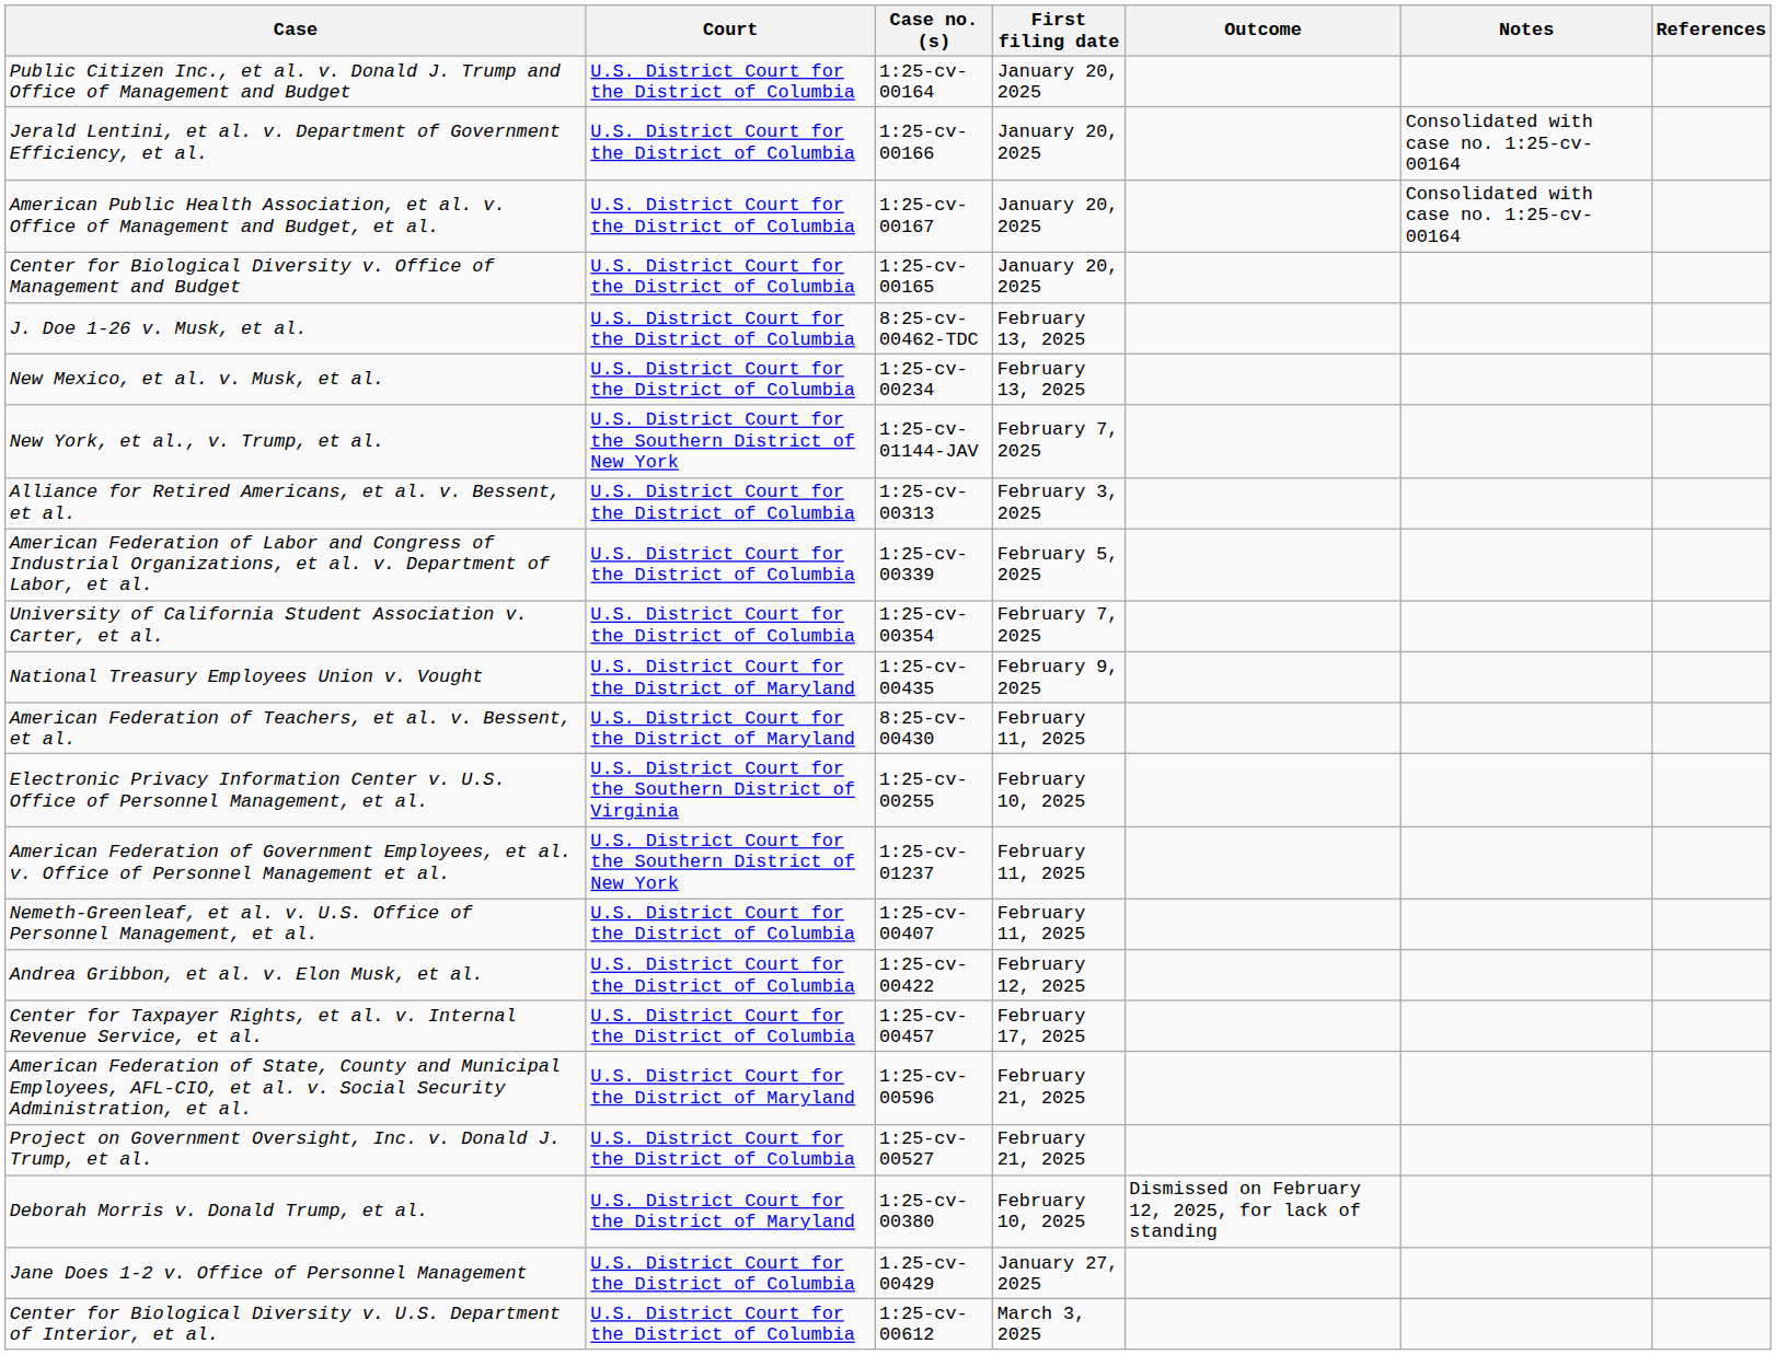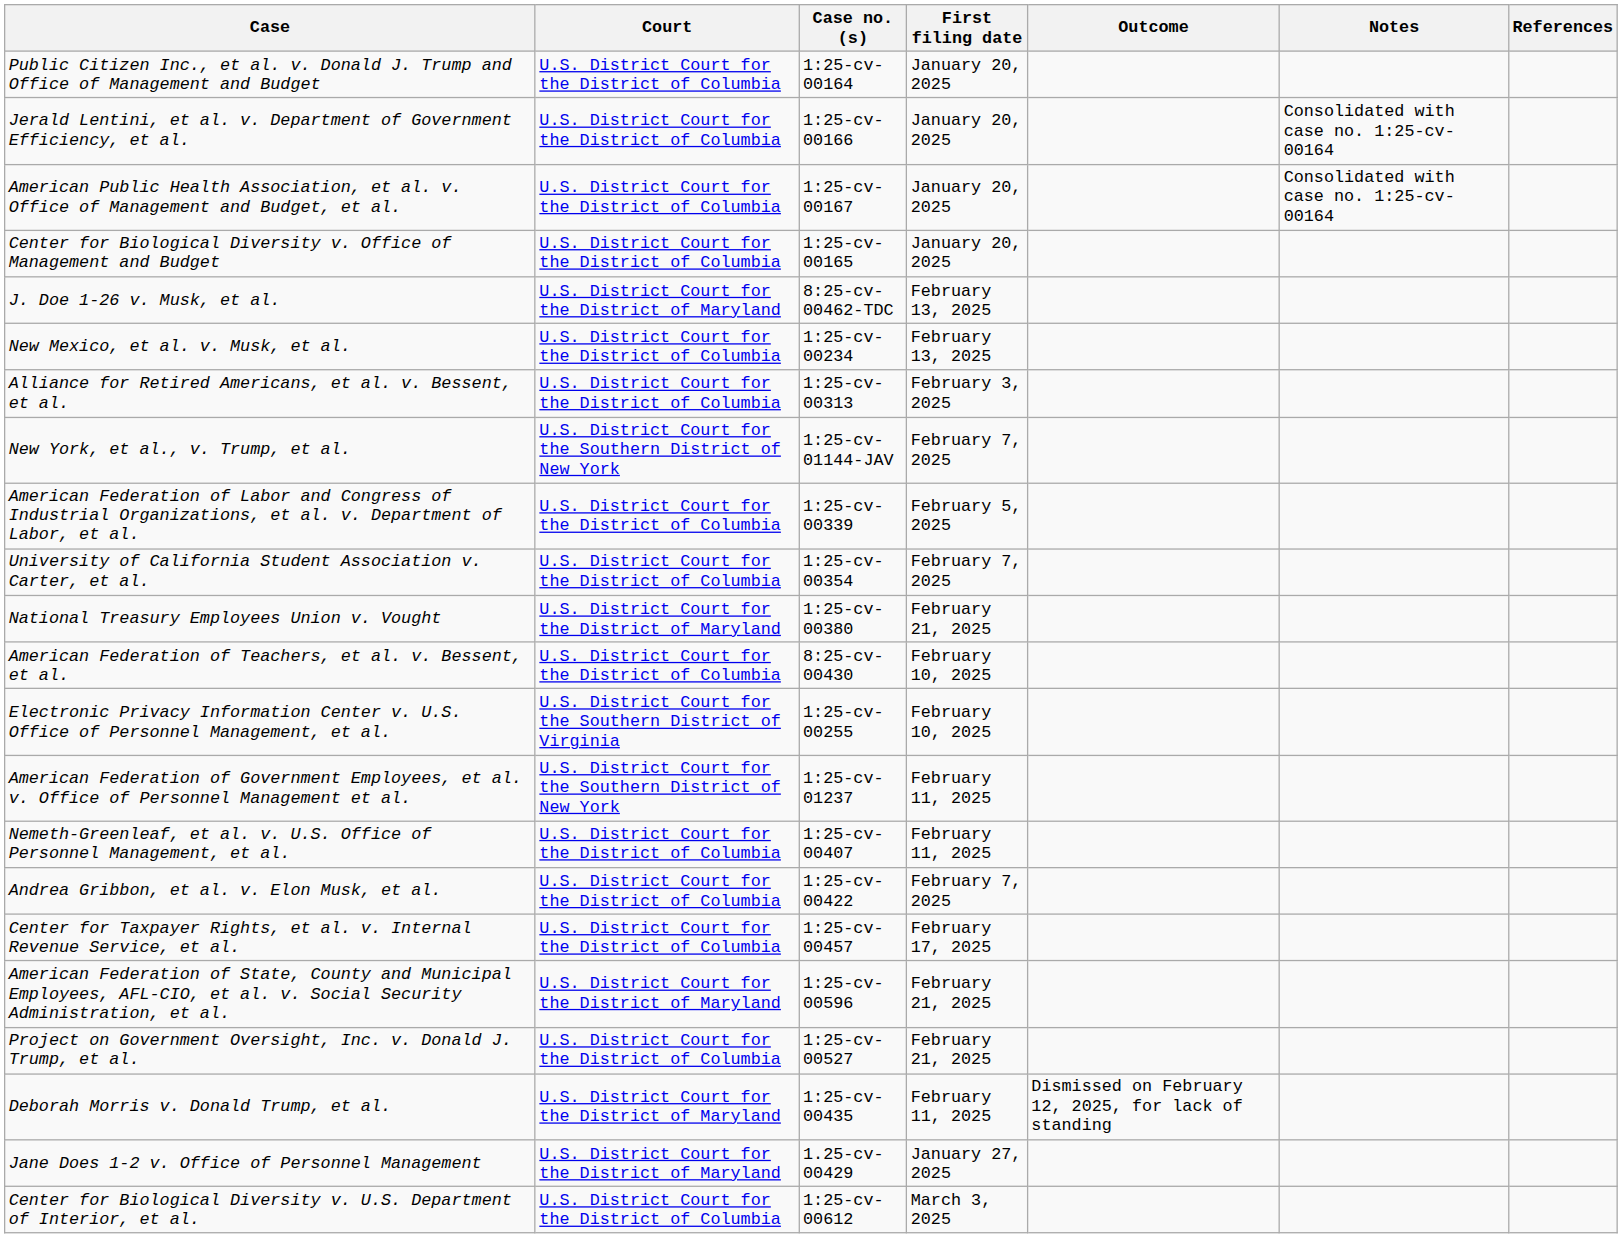J. Doe 1-26 v. Musk, et al. | Court: U.S. District Court for the District of Columbia -> U.S. District Court for the District of Maryland
rows swapped: Alliance for Retired Americans, et al. v. Bessent, et al. <-> New York, et al., v. Trump, et al.
National Treasury Employees Union v. Vought | Case no.(s): 1:25-cv-00435 -> 1:25-cv-00380
National Treasury Employees Union v. Vought | First filing date: February 9, 2025 -> February 21, 2025
American Federation of Teachers, et al. v. Bessent, et al. | Court: U.S. District Court for the District of Maryland -> U.S. District Court for the District of Columbia
American Federation of Teachers, et al. v. Bessent, et al. | First filing date: February 11, 2025 -> February 10, 2025
Andrea Gribbon, et al. v. Elon Musk, et al. | First filing date: February 12, 2025 -> February 7, 2025
Deborah Morris v. Donald Trump, et al. | Case no.(s): 1:25-cv-00380 -> 1:25-cv-00435
Deborah Morris v. Donald Trump, et al. | First filing date: February 10, 2025 -> February 11, 2025
Jane Does 1-2 v. Office of Personnel Management | Court: U.S. District Court for the District of Columbia -> U.S. District Court for the District of Maryland
